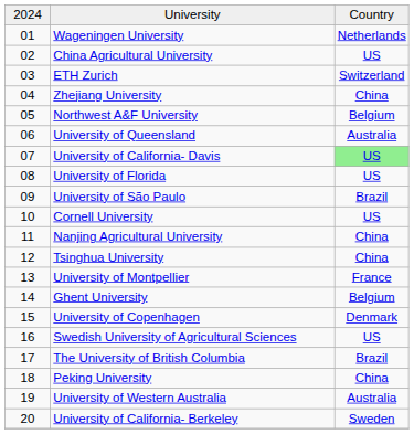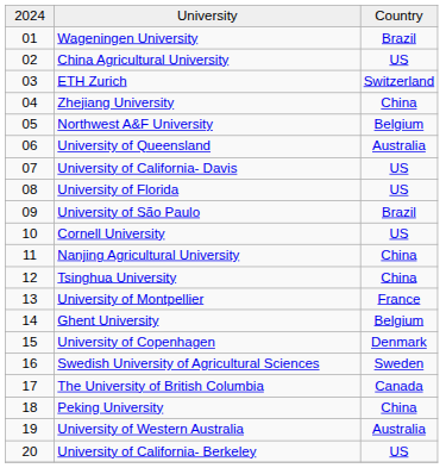Wageningen University | column 3: Netherlands -> Brazil
University of California- Davis | column 3: lightgreen background -> no background
Swedish University of Agricultural Sciences | column 3: US -> Sweden
The University of British Columbia | column 3: Brazil -> Canada
University of California- Berkeley | column 3: Sweden -> US
